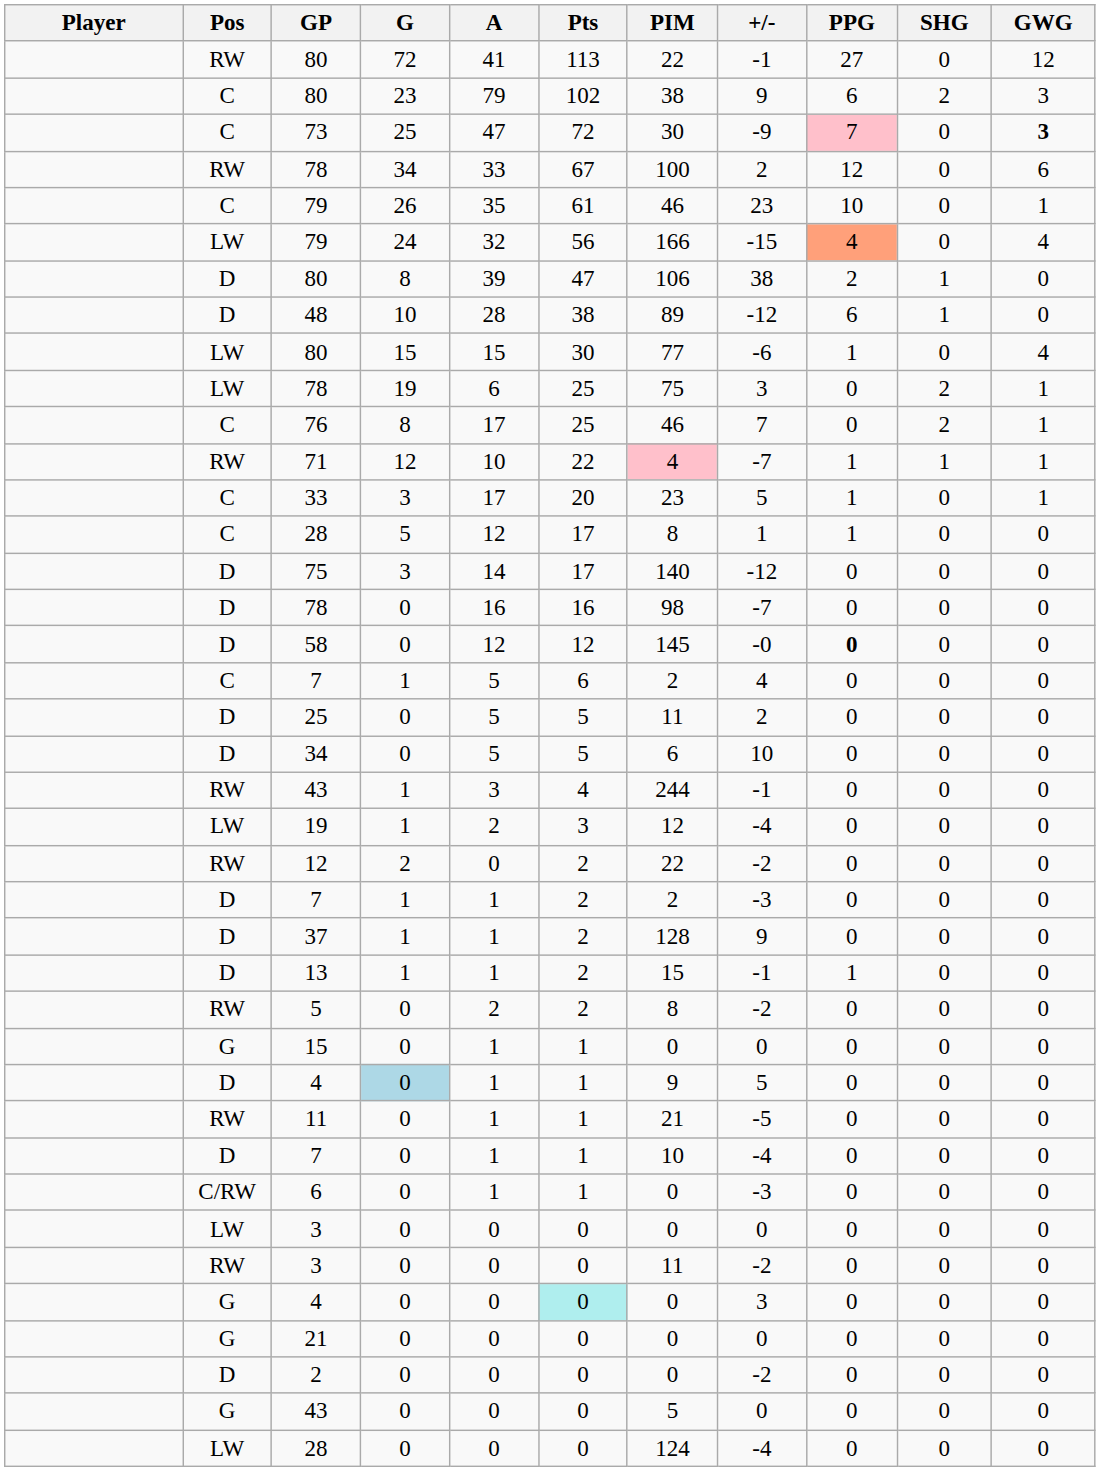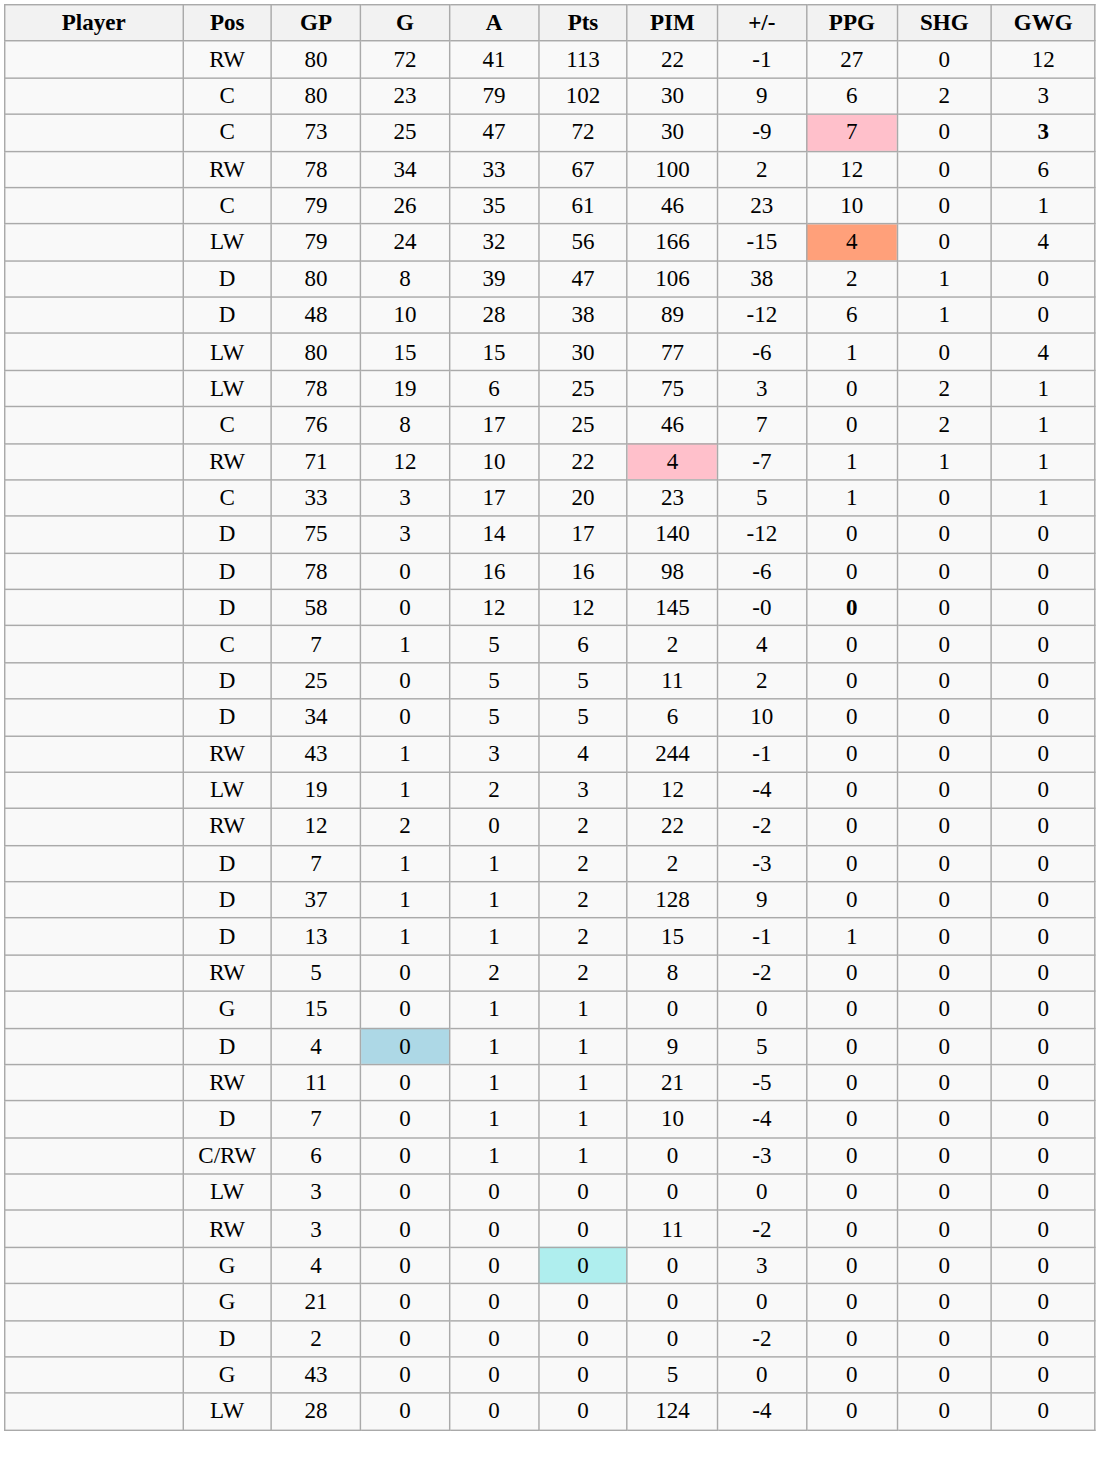C / 80 | PIM: 38 -> 30
- row: C | 28 | 5 | 12 | 17 | 8 | 1 | 1 | 0 | 0
D / 78 | +/-: -7 -> -6
